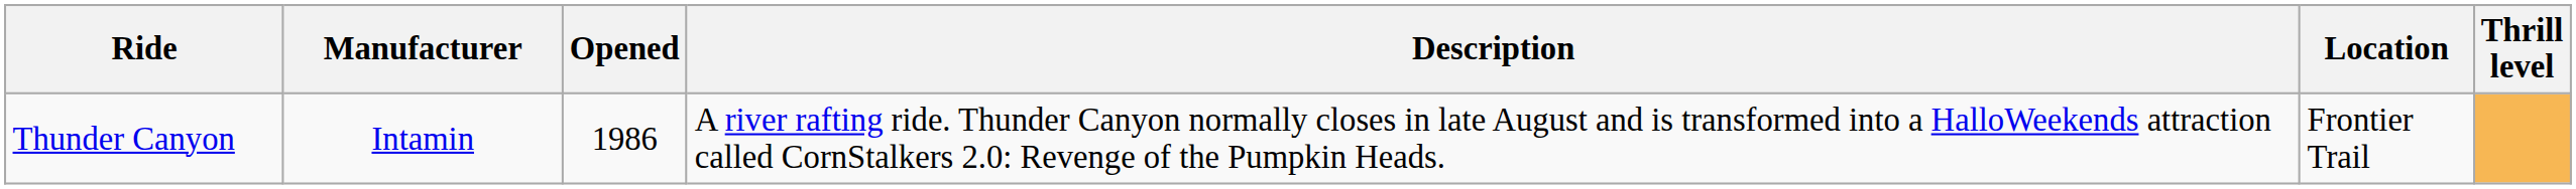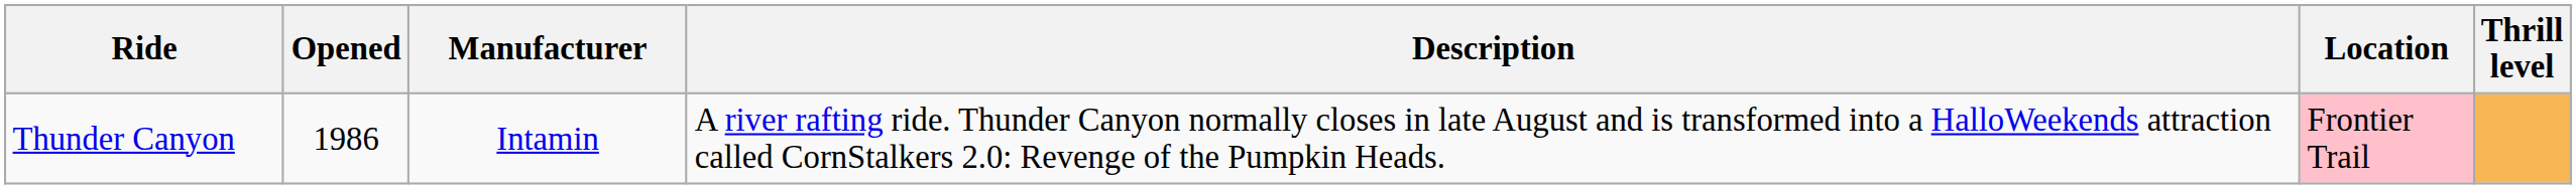columns swapped: Opened <-> Manufacturer
Thunder Canyon | Location: no background -> pink background
